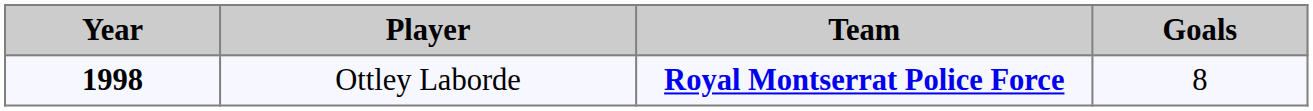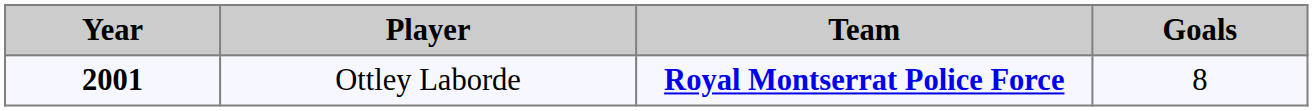Ottley Laborde | Year: 1998 -> 2001
